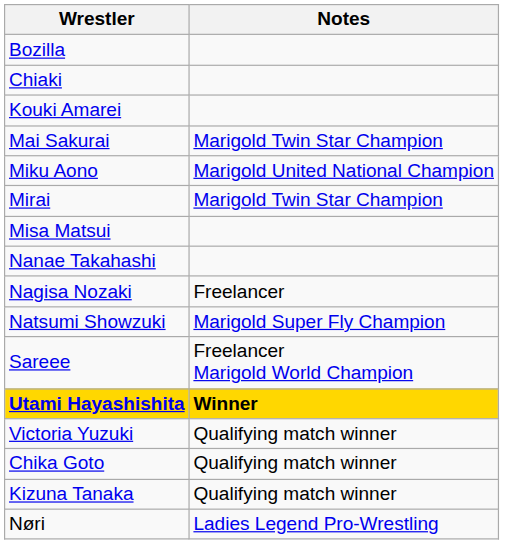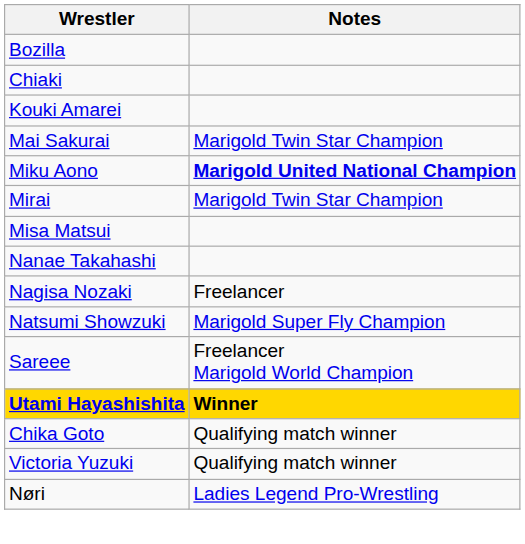Miku Aono | Notes: normal -> bold
rows swapped: Chika Goto <-> Victoria Yuzuki
- row: Kizuna Tanaka | Qualifying match winner
